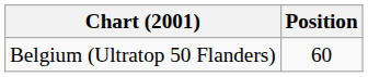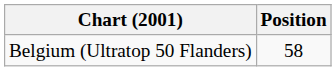Belgium (Ultratop 50 Flanders) | Position: 60 -> 58
